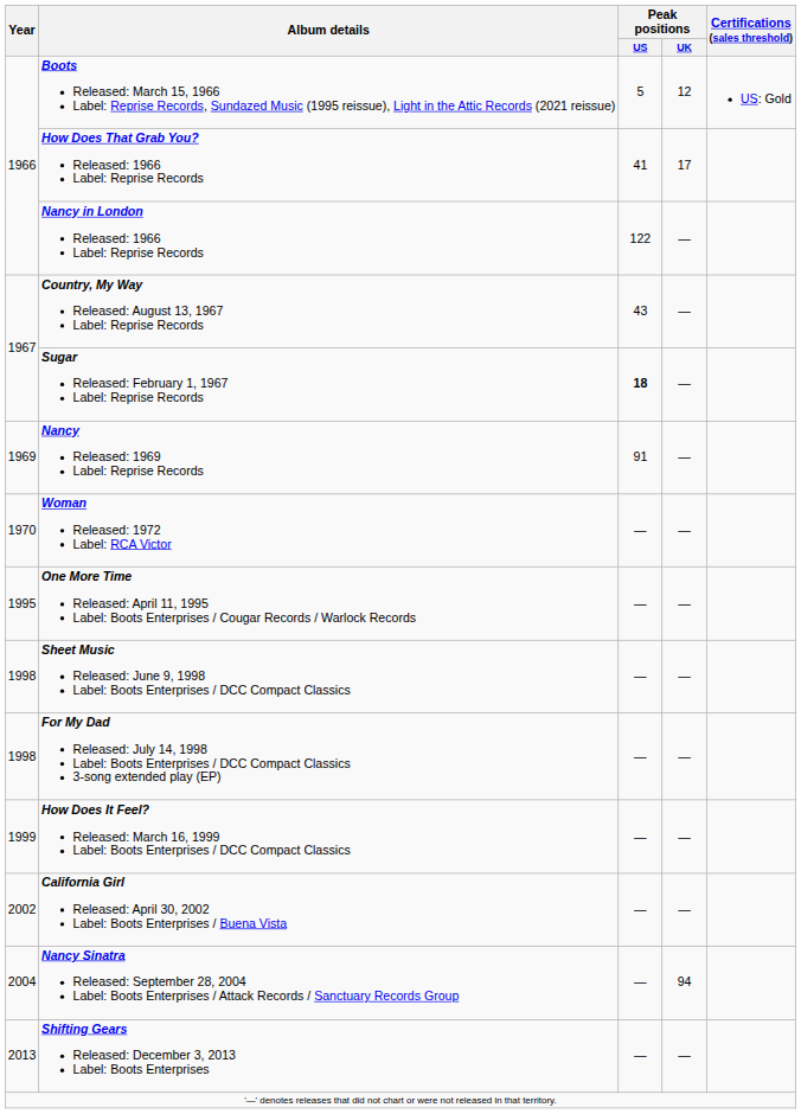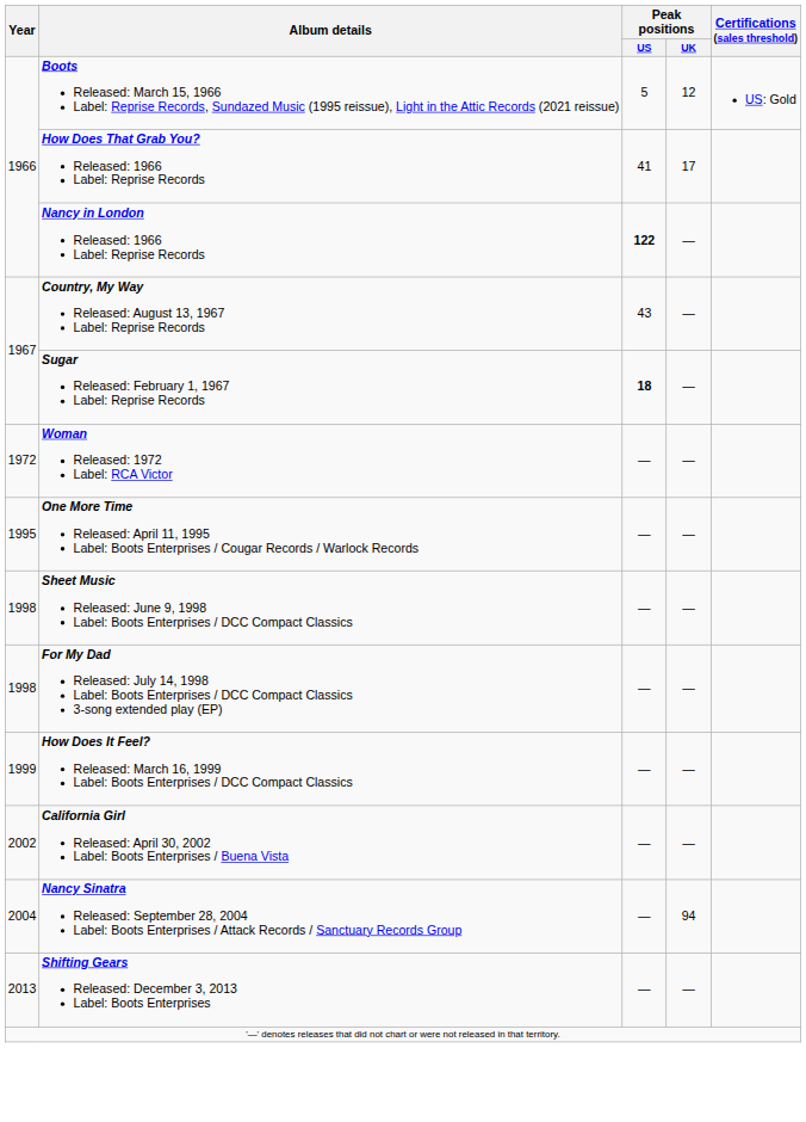Nancy in London Released: 1966 Label: Reprise Records | Peak positions / US: normal -> bold
- row: 1969 | Nancy Released: 1969 Label: Reprise Records | 91 | —
Woman Released: 1972 Label: RCA Victor | Year: 1970 -> 1972
